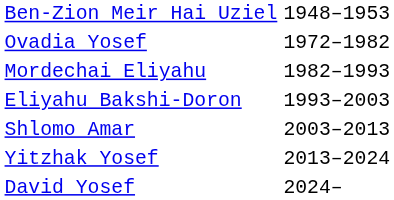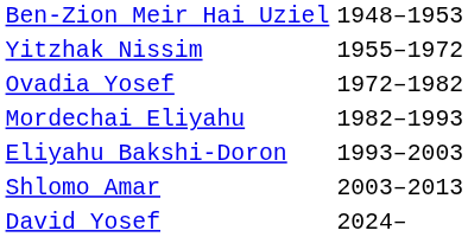+ row: Yitzhak Nissim | 1955–1972
- row: Yitzhak Yosef | 2013–2024
